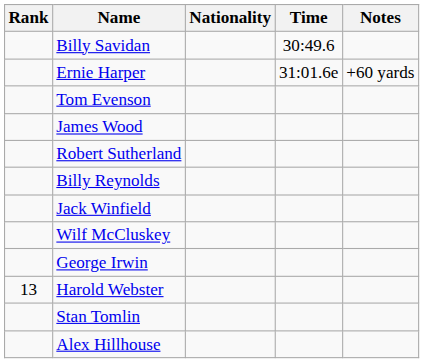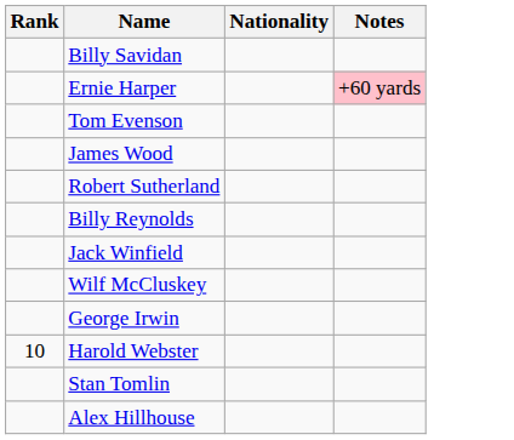- column: Time | 30:49.6 | 31:01.6e
Ernie Harper | Notes: no background -> pink background
Harold Webster | Rank: 13 -> 10
